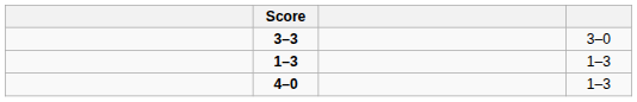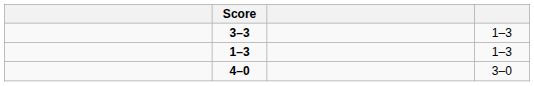3–3 | column 4: 3–0 -> 1–3
4–0 | column 4: 1–3 -> 3–0
